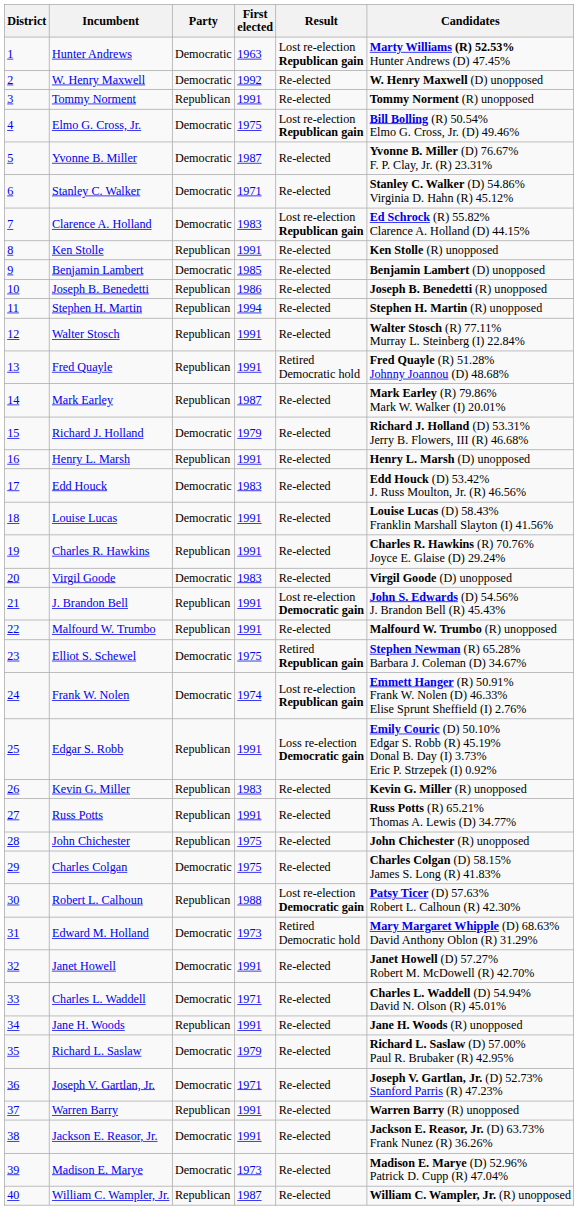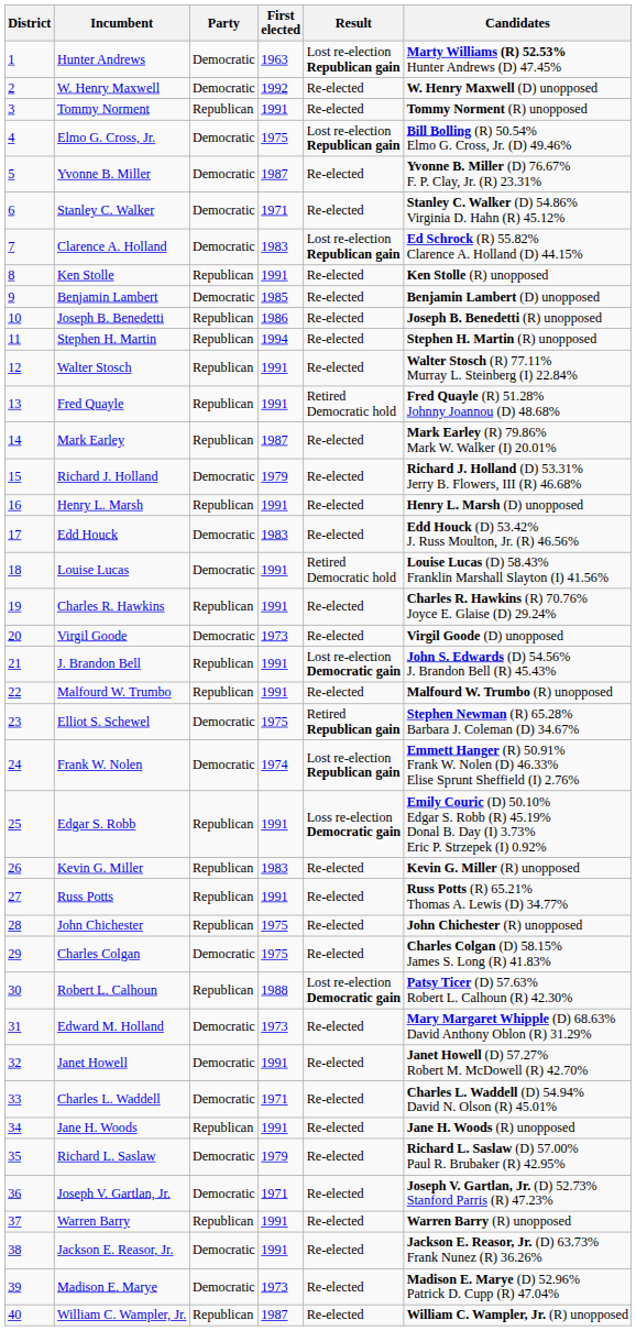Louise Lucas | Result: Re-elected -> Retired Democratic hold
Virgil Goode | First elected: 1983 -> 1973
Edward M. Holland | Result: Retired Democratic hold -> Re-elected
